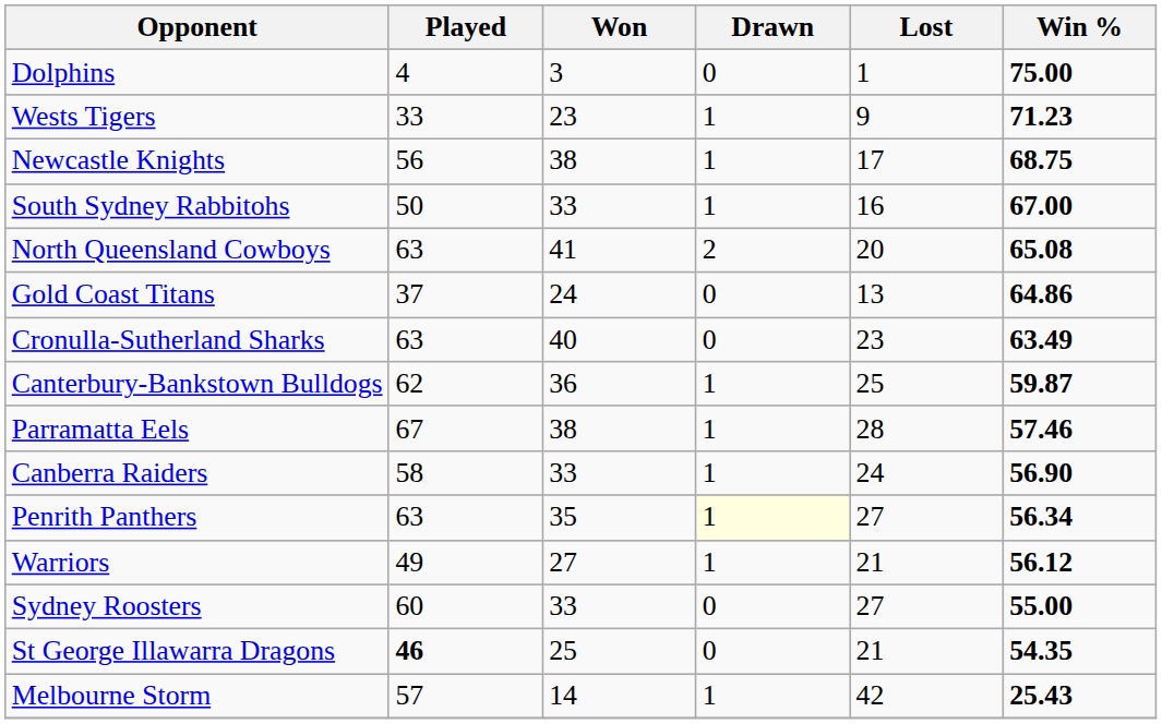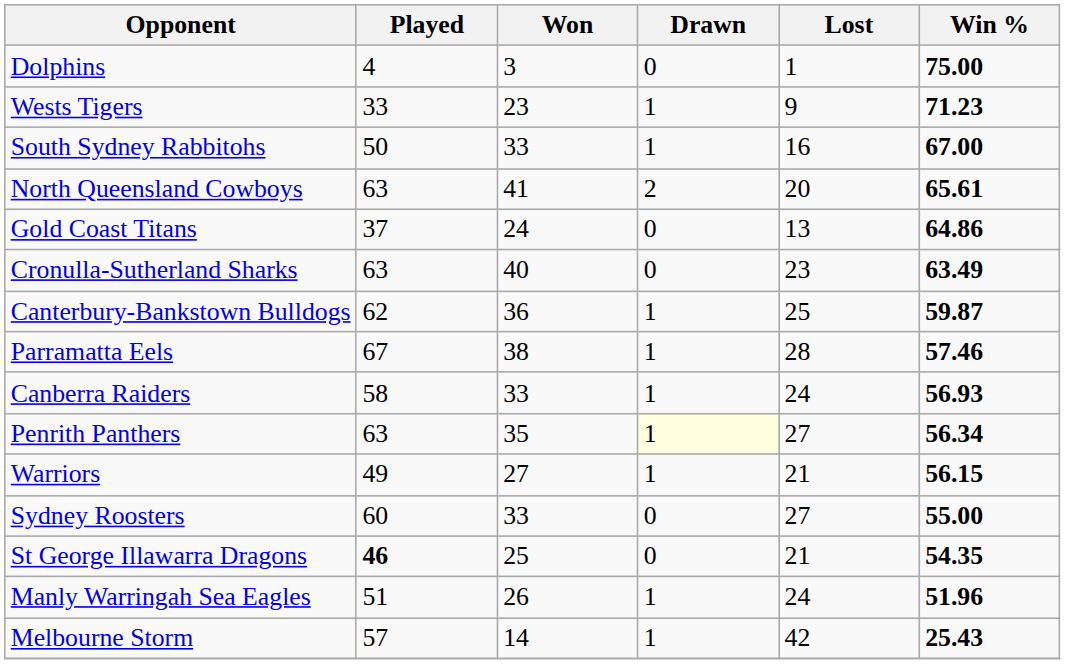- row: Newcastle Knights | 56 | 38 | 1 | 17 | 68.75
North Queensland Cowboys | Win %: 65.08 -> 65.61
Canberra Raiders | Win %: 56.90 -> 56.93
Warriors | Win %: 56.12 -> 56.15
+ row: Manly Warringah Sea Eagles | 51 | 26 | 1 | 24 | 51.96
